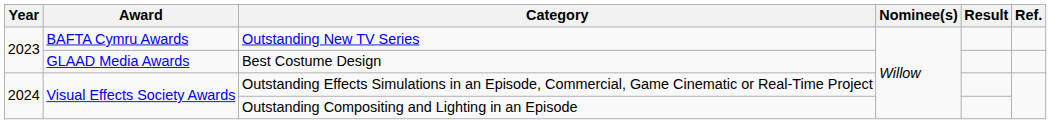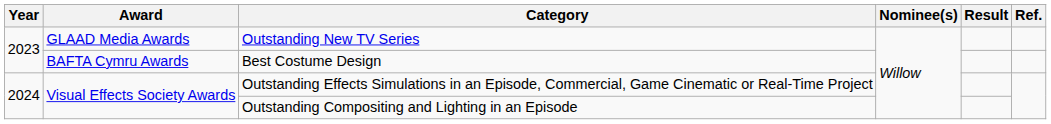Outstanding New TV Series | Award: BAFTA Cymru Awards -> GLAAD Media Awards
Best Costume Design | Award: GLAAD Media Awards -> BAFTA Cymru Awards
